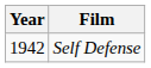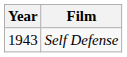Self Defense | Year: 1942 -> 1943
